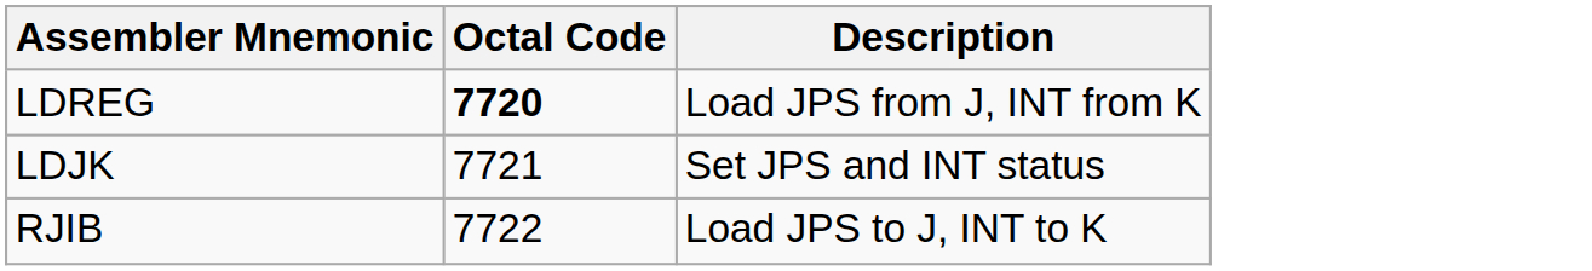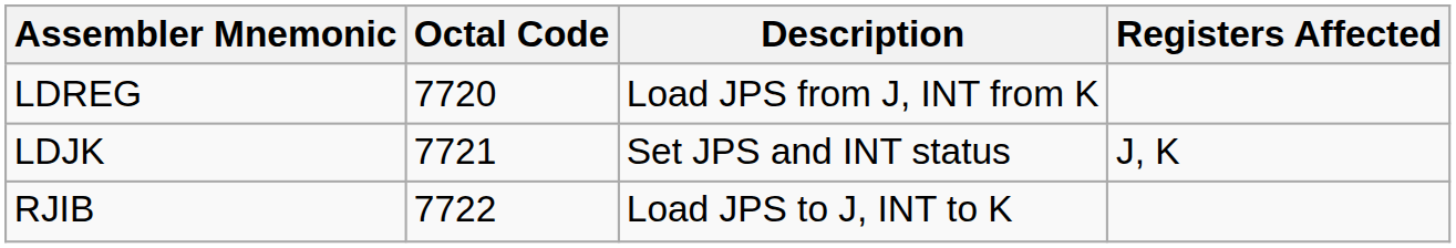+ column: Registers Affected | J, K
LDREG | Octal Code: bold -> normal
